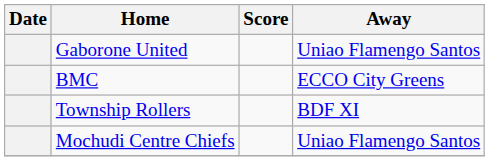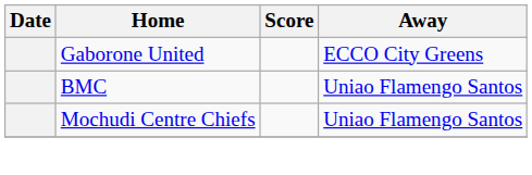Gaborone United | Away: Uniao Flamengo Santos -> ECCO City Greens
BMC | Away: ECCO City Greens -> Uniao Flamengo Santos
- row: Township Rollers | BDF XI
